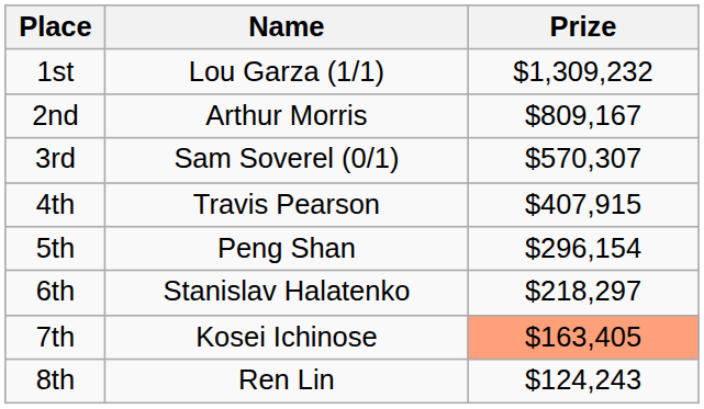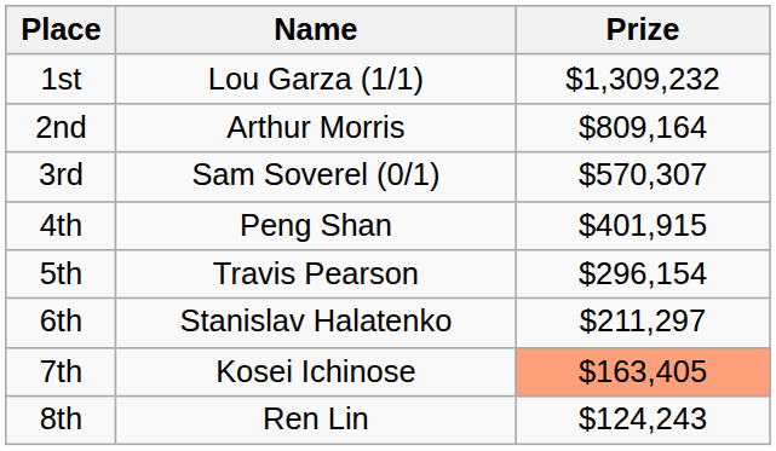2nd | Prize: $809,167 -> $809,164
4th | Name: Travis Pearson -> Peng Shan
4th | Prize: $407,915 -> $401,915
5th | Name: Peng Shan -> Travis Pearson
6th | Prize: $218,297 -> $211,297
